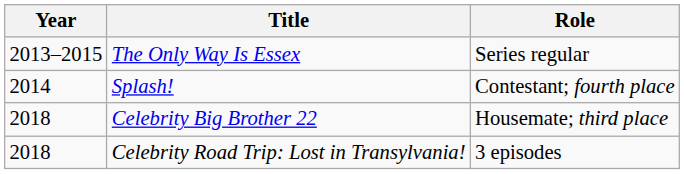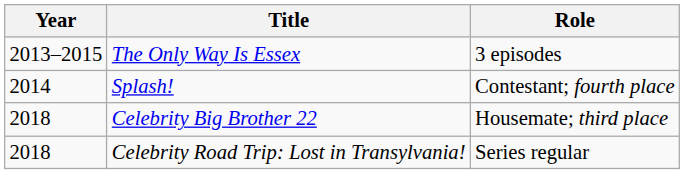The Only Way Is Essex | Role: Series regular -> 3 episodes
Celebrity Road Trip: Lost in Transylvania! | Role: 3 episodes -> Series regular
